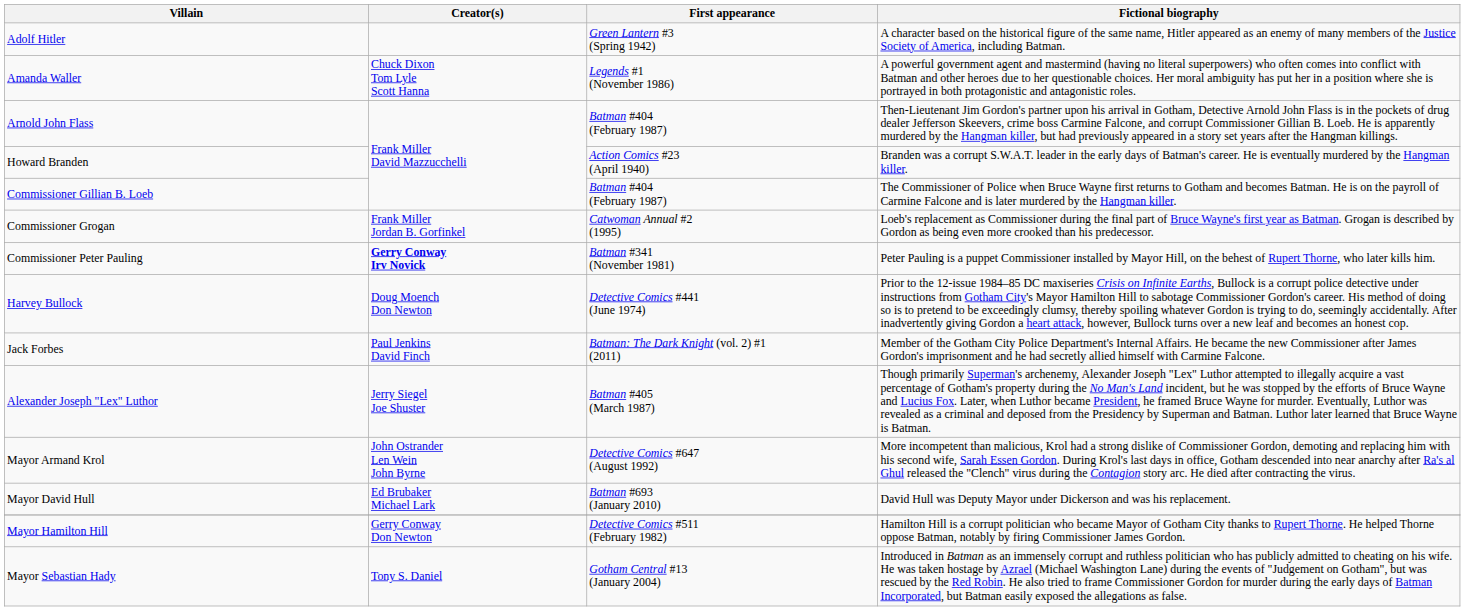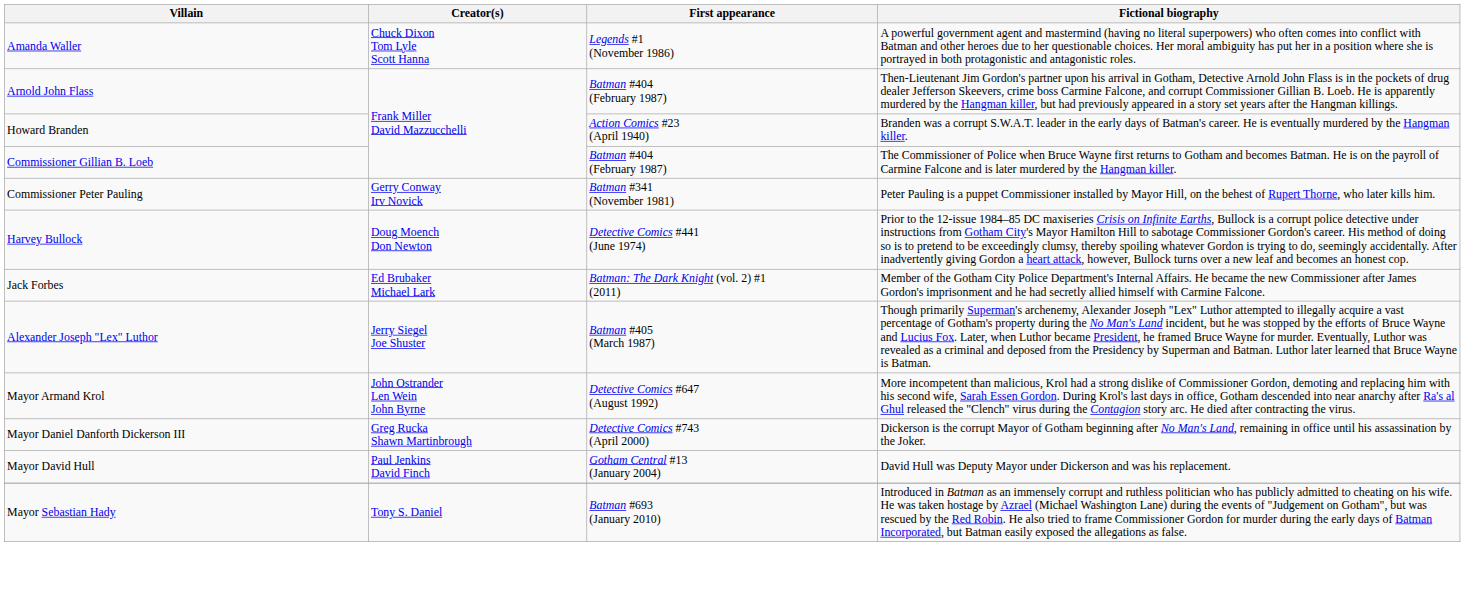- row: Adolf Hitler | Green Lantern #3 (Spring 1942) | A character based on the historical figure of the same name, Hitler appeared as an enemy of many members of the Justice Society of America, including Batman.
- row: Commissioner Grogan | Frank Miller Jordan B. Gorfinkel | Catwoman Annual #2 (1995) | Loeb's replacement as Commissioner during the final part of Bruce Wayne's first year as Batman. Grogan is described by Gordon as being even more crooked than his predecessor.
Commissioner Peter Pauling | Creator(s): bold -> normal
Jack Forbes | Creator(s): Paul Jenkins David Finch -> Ed Brubaker Michael Lark
+ row: Mayor Daniel Danforth Dickerson III | Greg Rucka Shawn Martinbrough | Detective Comics #743 (April 2000) | Dickerson is the corrupt Mayor of Gotham beginning after No Man's Land, remaining in office until his assassination by the Joker.
Mayor David Hull | Creator(s): Ed Brubaker Michael Lark -> Paul Jenkins David Finch
Mayor David Hull | First appearance: Batman #693 (January 2010) -> Gotham Central #13 (January 2004)
- row: Mayor Hamilton Hill | Gerry Conway Don Newton | Detective Comics #511 (February 1982) | Hamilton Hill is a corrupt politician who became Mayor of Gotham City thanks to Rupert Thorne. He helped Thorne oppose Batman, notably by firing Commissioner James Gordon.
Mayor Sebastian Hady | First appearance: Gotham Central #13 (January 2004) -> Batman #693 (January 2010)
